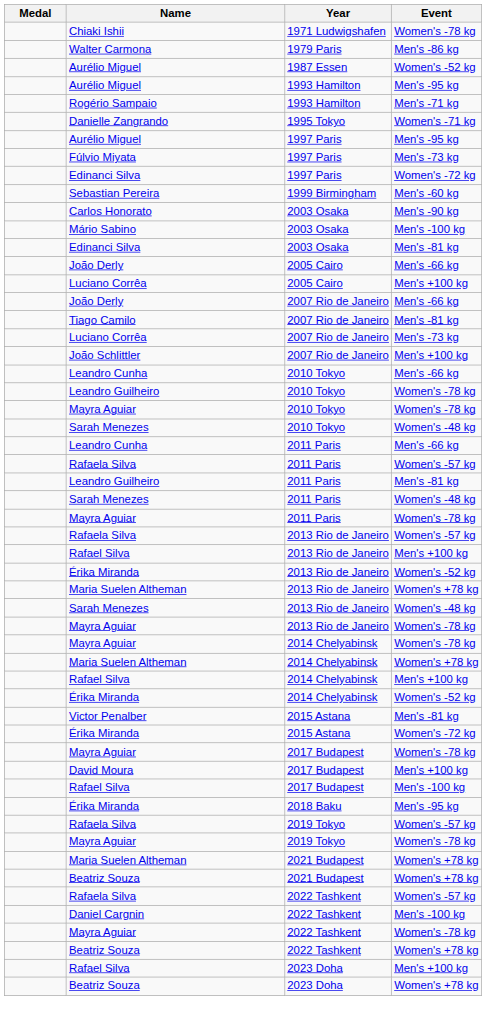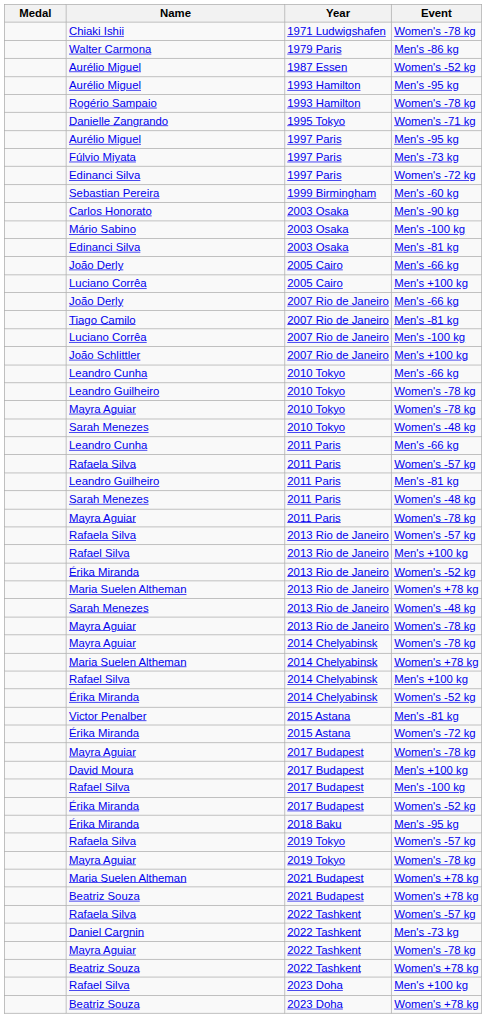Rogério Sampaio | Event: Men's -71 kg -> Women's -78 kg
Luciano Corrêa / 2007 Rio de Janeiro | Event: Men's -73 kg -> Men's -100 kg
+ row: Érika Miranda | 2017 Budapest | Women's -52 kg
Daniel Cargnin | Event: Men's -100 kg -> Men's -73 kg
